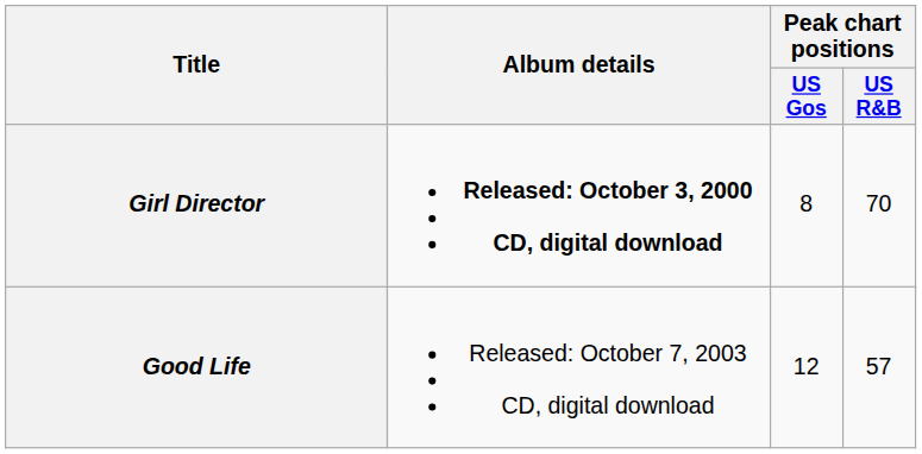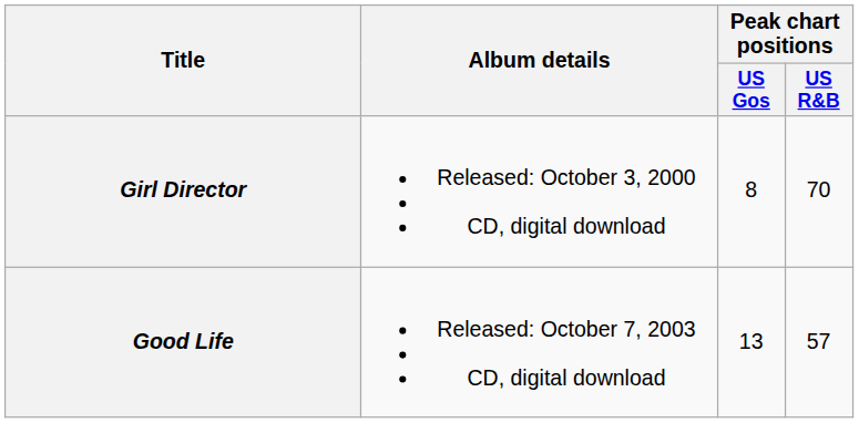Girl Director | Album details: bold -> normal
Good Life | Peak chart positions / US Gos: 12 -> 13
